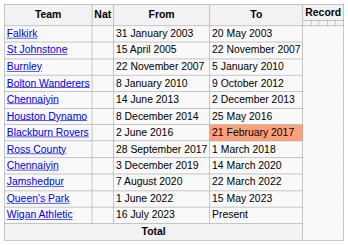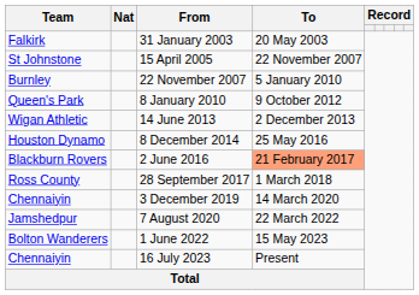8 January 2010 | Team: Bolton Wanderers -> Queen's Park
14 June 2013 | Team: Chennaiyin -> Wigan Athletic
1 June 2022 | Team: Queen's Park -> Bolton Wanderers
16 July 2023 | Team: Wigan Athletic -> Chennaiyin
